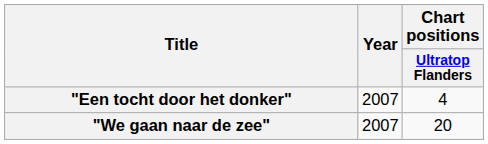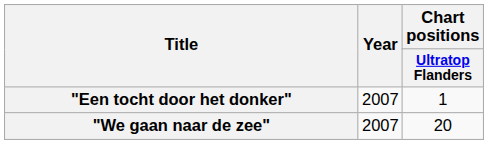"Een tocht door het donker" | Chart positions / Ultratop Flanders: 4 -> 1
